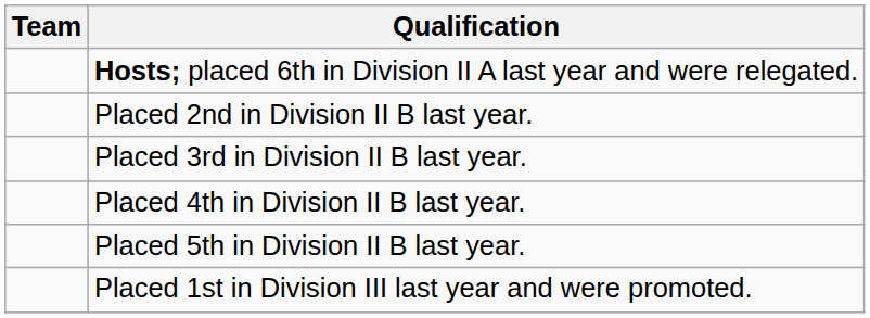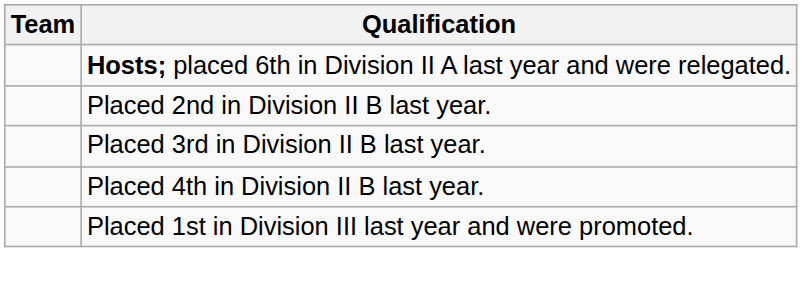- row: Placed 5th in Division II B last year.
